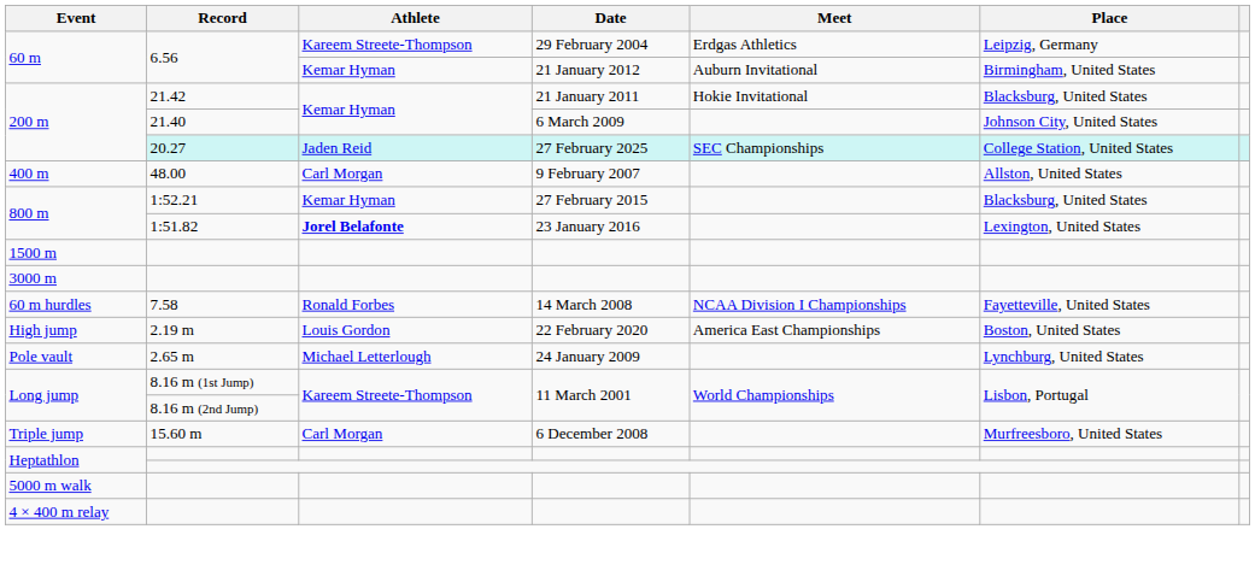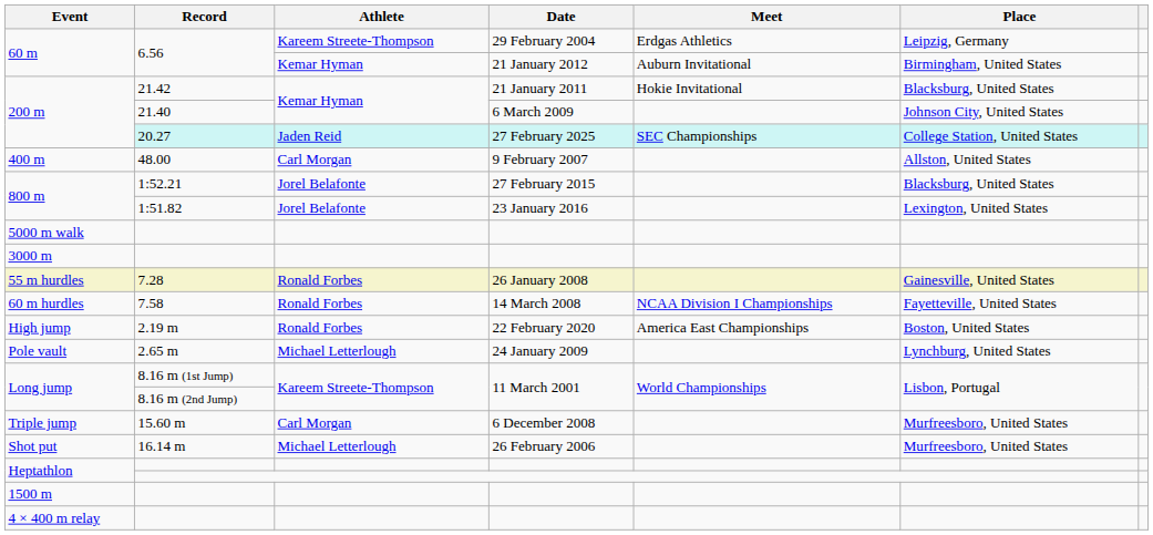800 m / 1:52.21 | Athlete: Kemar Hyman -> Jorel Belafonte
800 m / 1:51.82 | Athlete: bold -> normal
rows swapped: 1500 m <-> 5000 m walk
+ row: 55 m hurdles | 7.28 | Ronald Forbes | 26 January 2008 | Gainesville, United States
High jump | Athlete: Louis Gordon -> Ronald Forbes
+ row: Shot put | 16.14 m | Michael Letterlough | 26 February 2006 | Murfreesboro, United States
